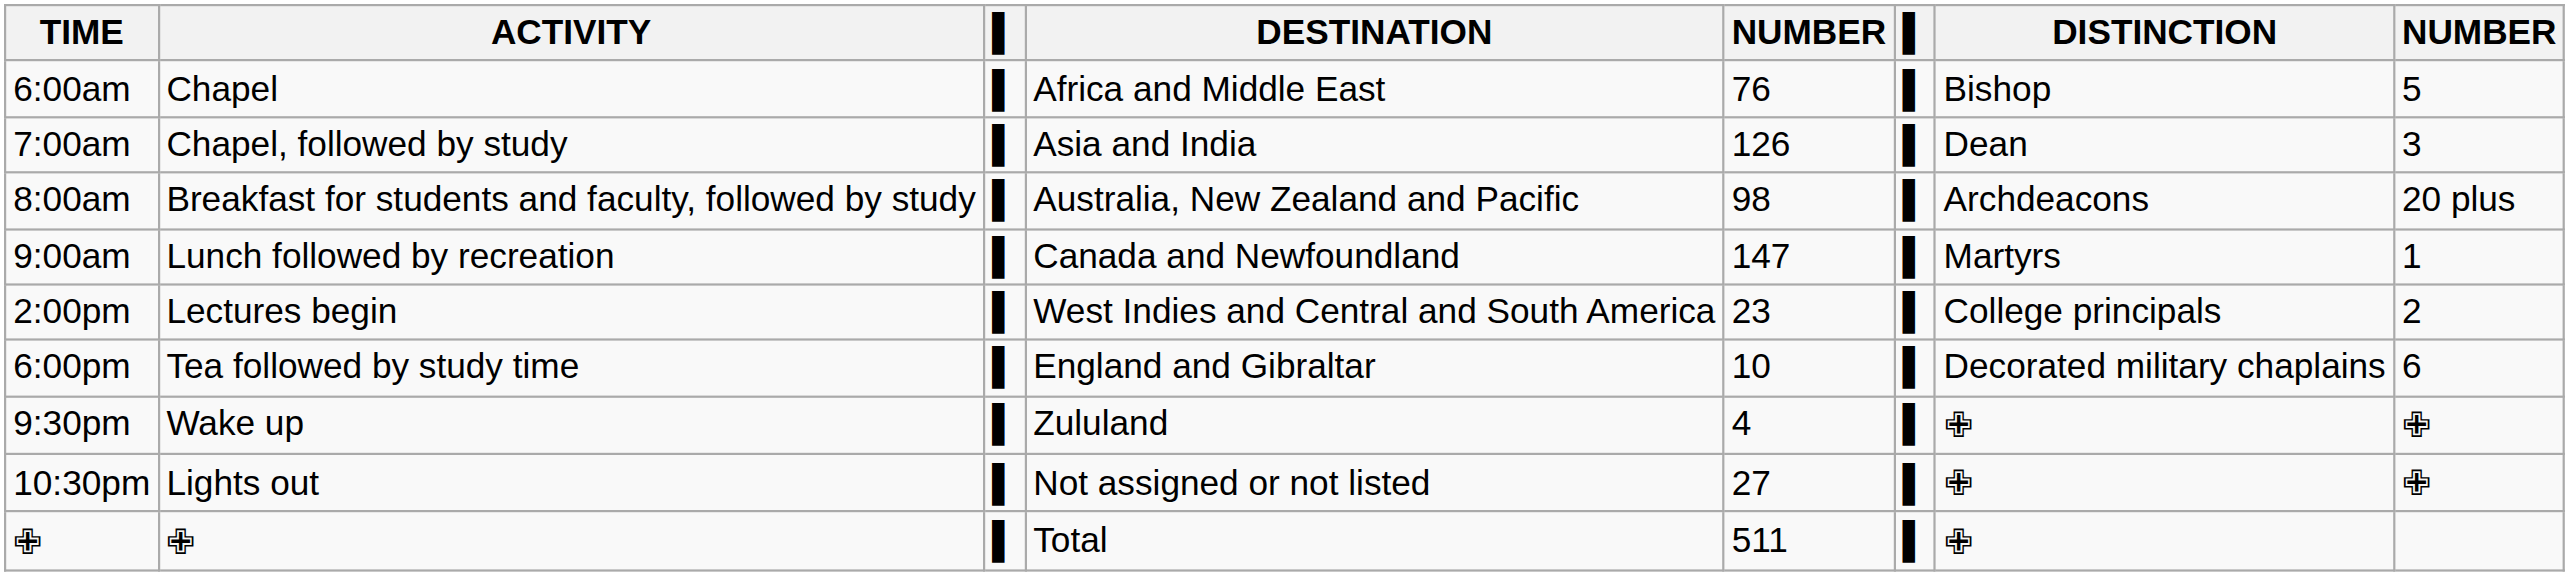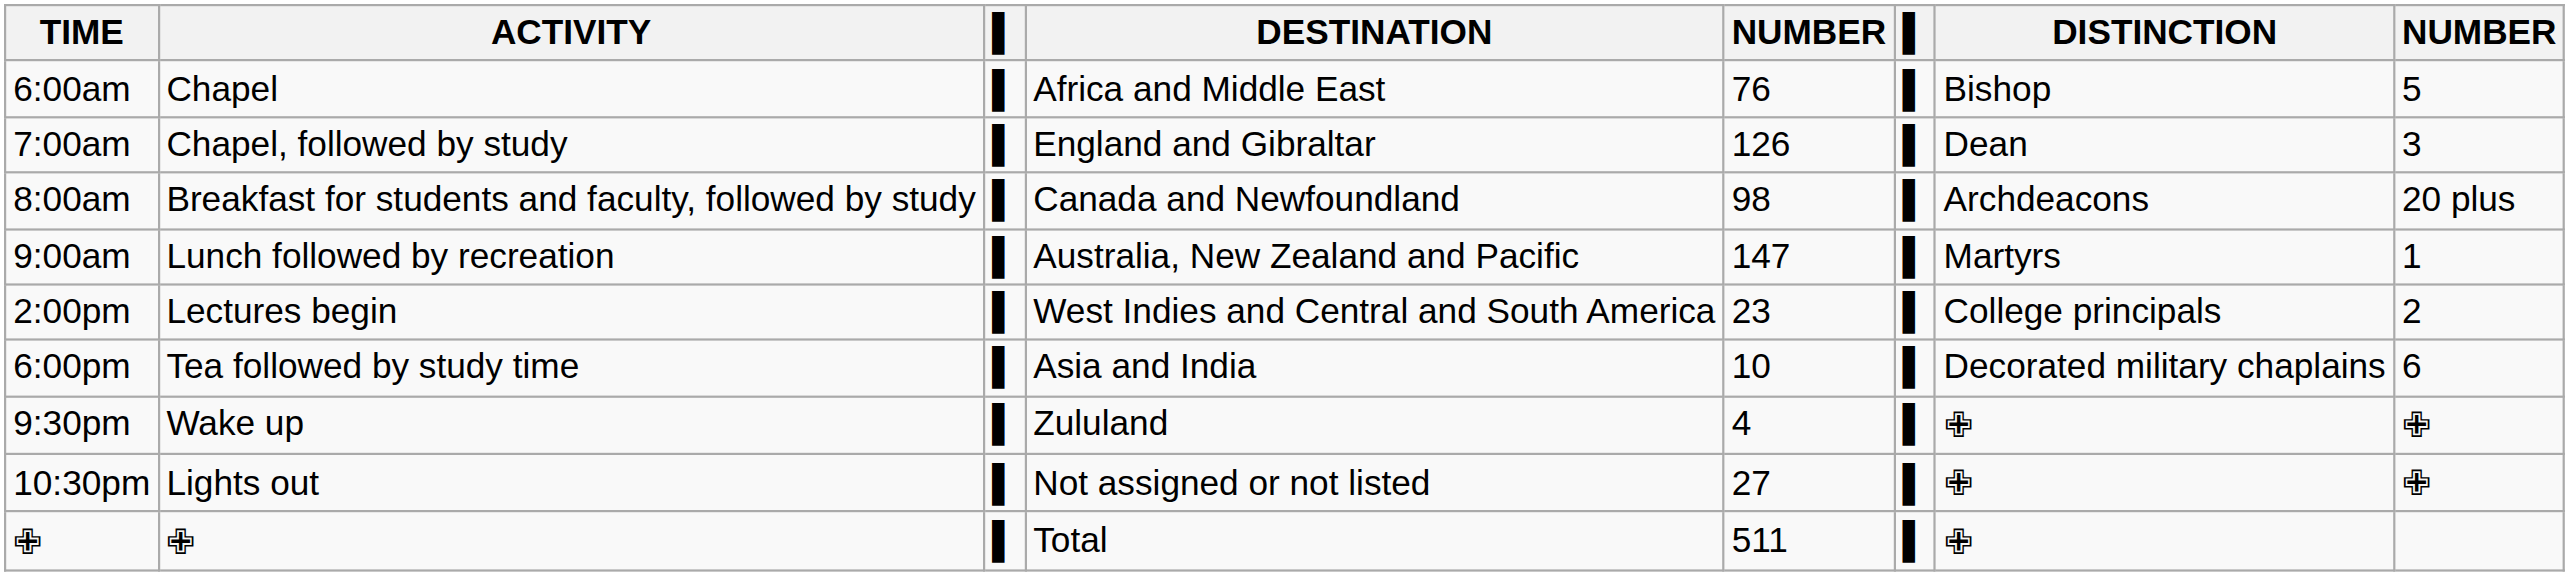7:00am | DESTINATION: Asia and India -> England and Gibraltar
8:00am | DESTINATION: Australia, New Zealand and Pacific -> Canada and Newfoundland
9:00am | DESTINATION: Canada and Newfoundland -> Australia, New Zealand and Pacific
6:00pm | DESTINATION: England and Gibraltar -> Asia and India
